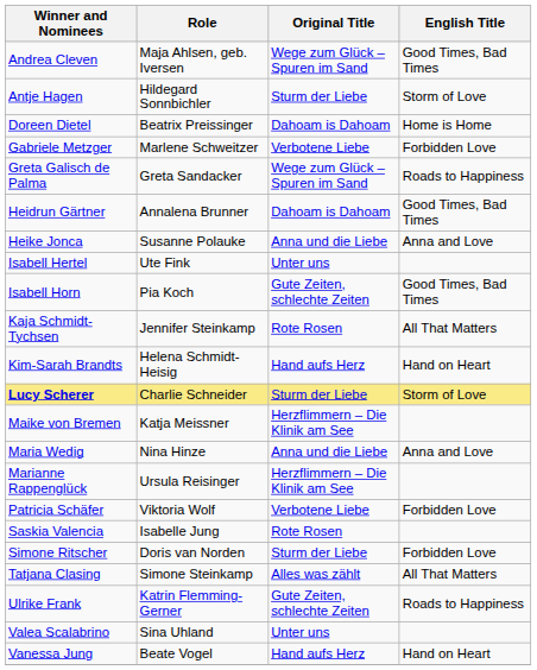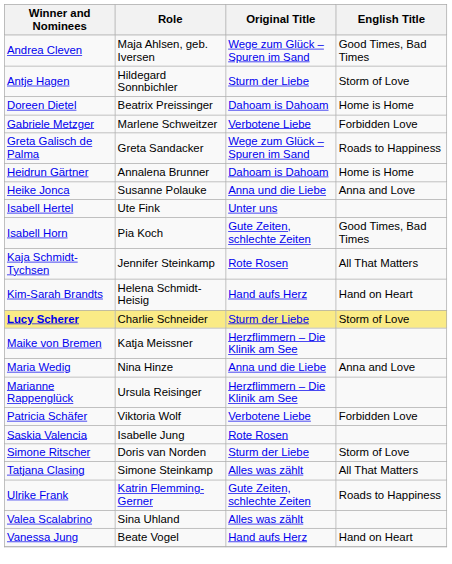Heidrun Gärtner | English Title: Good Times, Bad Times -> Home is Home
Simone Ritscher | English Title: Forbidden Love -> Storm of Love
Valea Scalabrino | Original Title: Unter uns -> Alles was zählt
